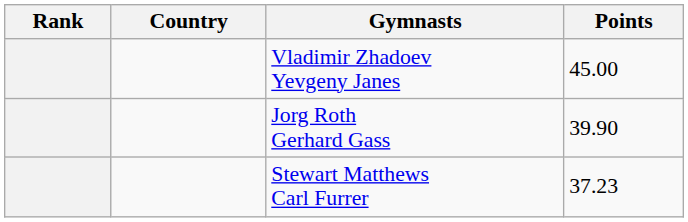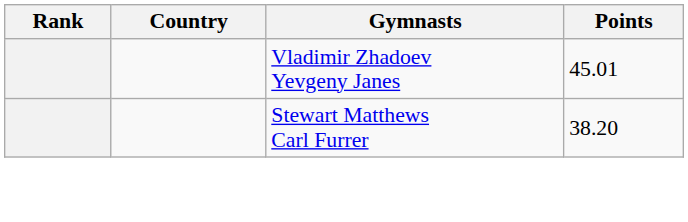Vladimir Zhadoev Yevgeny Janes | Points: 45.00 -> 45.01
- row: Jorg Roth Gerhard Gass | 39.90
Stewart Matthews Carl Furrer | Points: 37.23 -> 38.20
